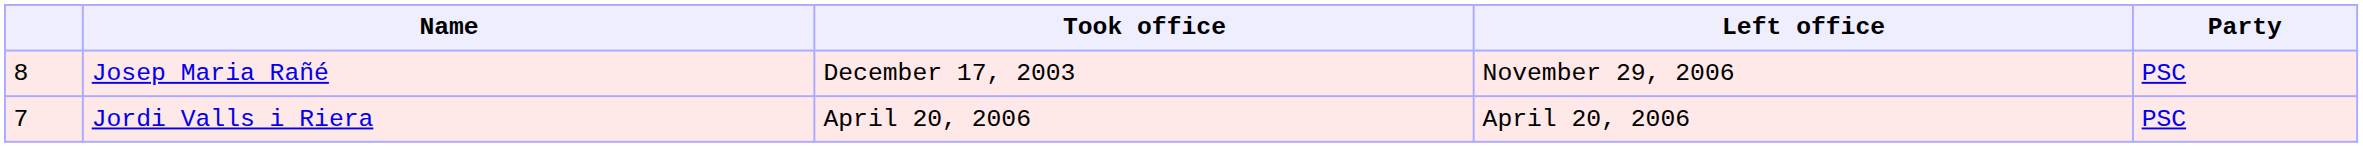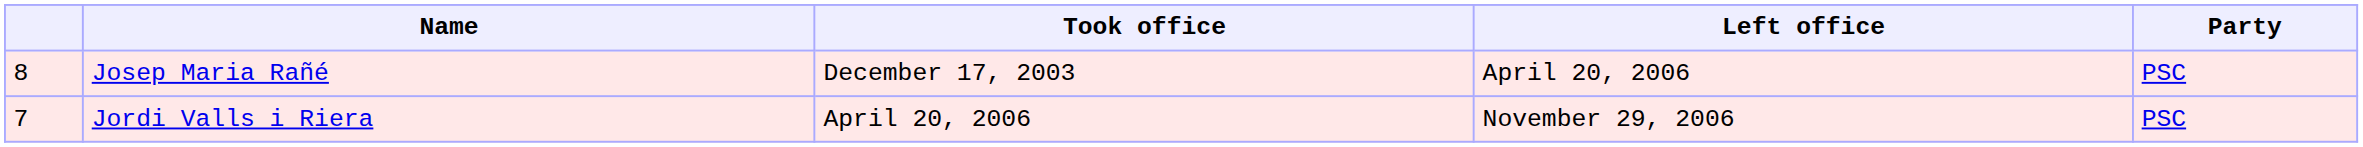Josep Maria Rañé | Left office: November 29, 2006 -> April 20, 2006
Jordi Valls i Riera | Left office: April 20, 2006 -> November 29, 2006
